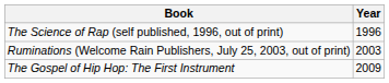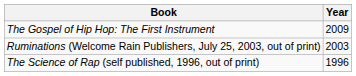rows swapped: The Science of Rap (self published, 1996, out of print) <-> The Gospel of Hip Hop: The First Instrument
